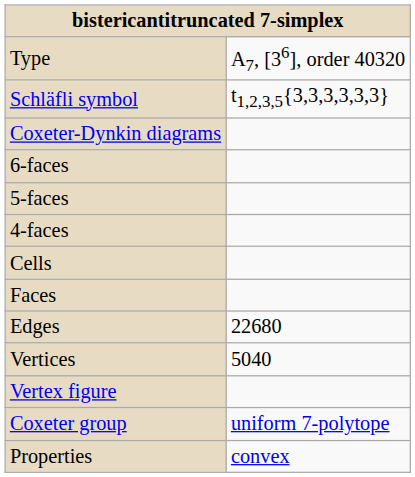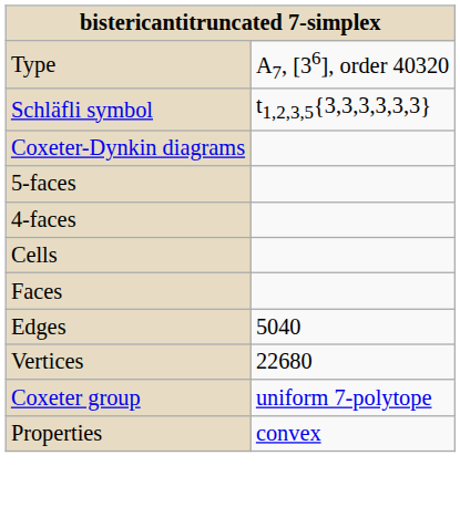- row: 6-faces
Edges | column 2: 22680 -> 5040
Vertices | column 2: 5040 -> 22680
- row: Vertex figure
